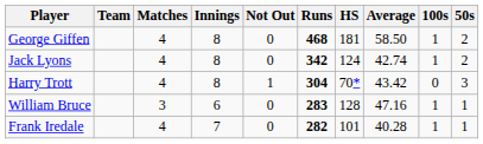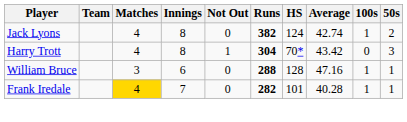- row: George Giffen | 4 | 8 | 0 | 468 | 181 | 58.50 | 1 | 2
Jack Lyons | Runs: 342 -> 382
William Bruce | Runs: 283 -> 288
Frank Iredale | Matches: no background -> gold background
